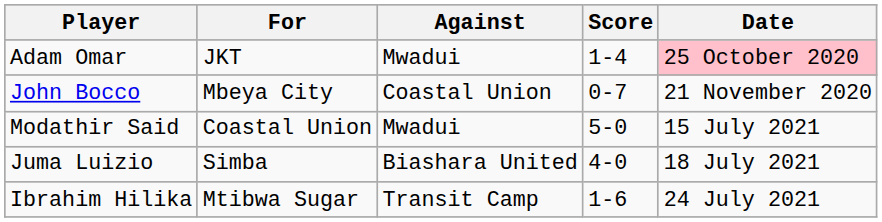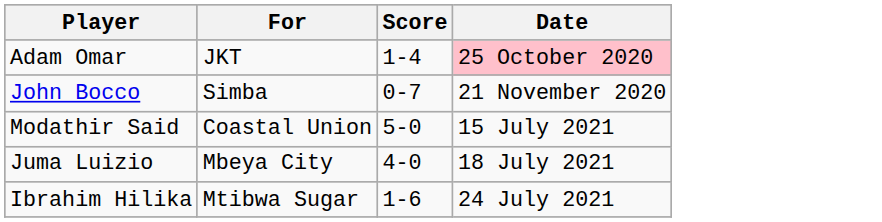- column: Against | Mwadui | Coastal Union | Mwadui | Biashara United | Transit Camp
John Bocco | For: Mbeya City -> Simba
Juma Luizio | For: Simba -> Mbeya City
